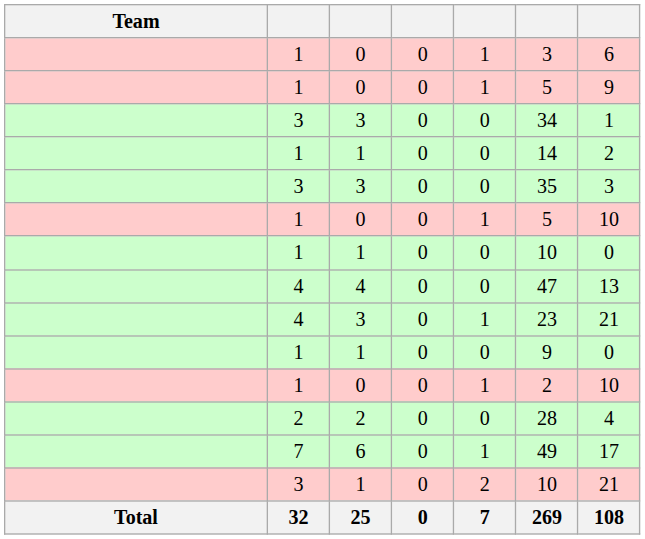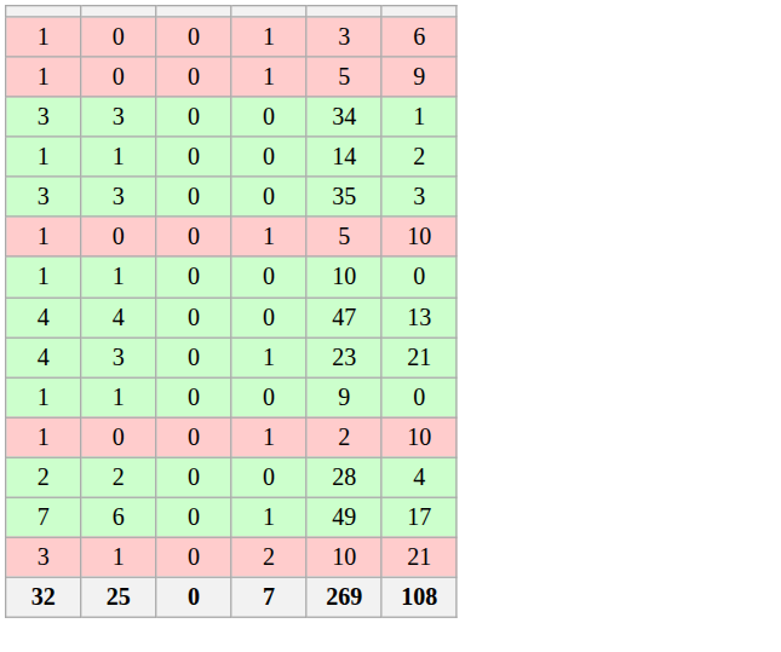- column: Team | Total
